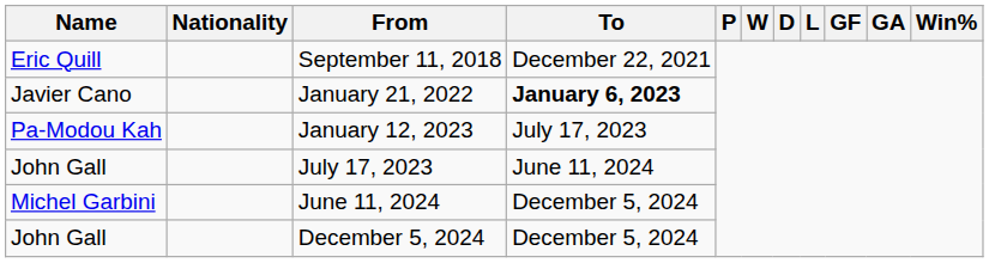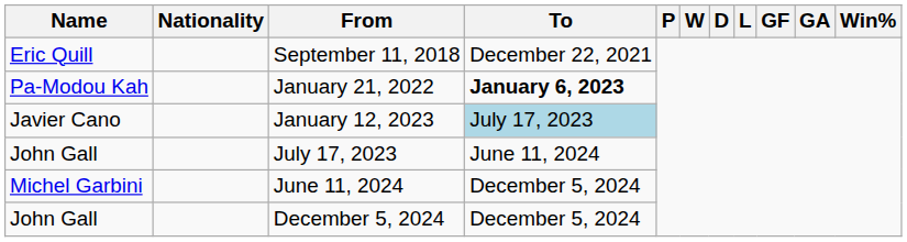January 21, 2022 | Name: Javier Cano -> Pa-Modou Kah
January 12, 2023 | Name: Pa-Modou Kah -> Javier Cano
January 12, 2023 | To: no background -> lightblue background
